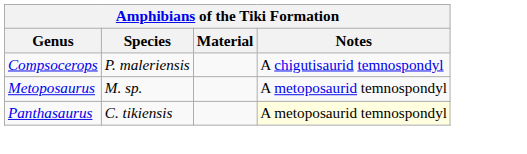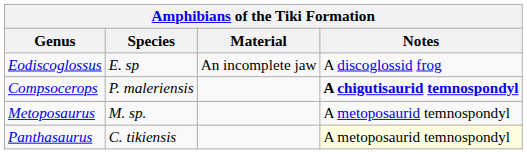+ row: Eodiscoglossus | E. sp | An incomplete jaw | A discoglossid frog
Compsocerops | Notes: normal -> bold
